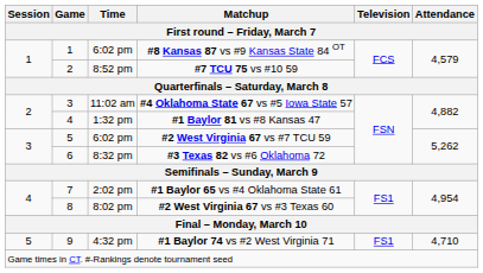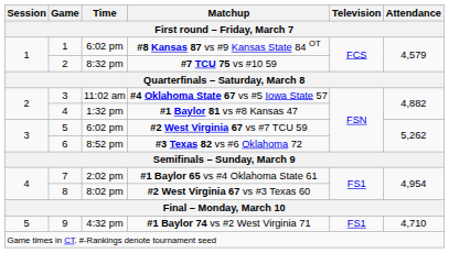#7 TCU 75 vs #10 59 | Time: 8:52 pm -> 8:32 pm
#3 Texas 82 vs #6 Oklahoma 72 | Time: 8:32 pm -> 8:52 pm
